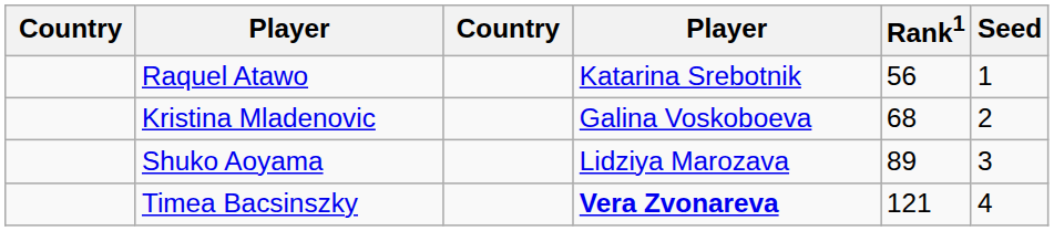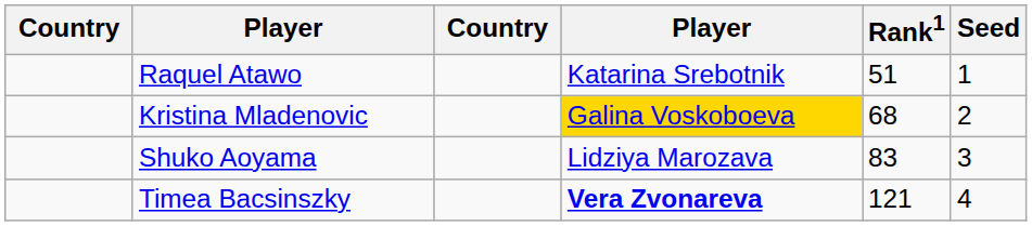Raquel Atawo | Rank1: 56 -> 51
Kristina Mladenovic | column 4: no background -> gold background
Shuko Aoyama | Rank1: 89 -> 83
